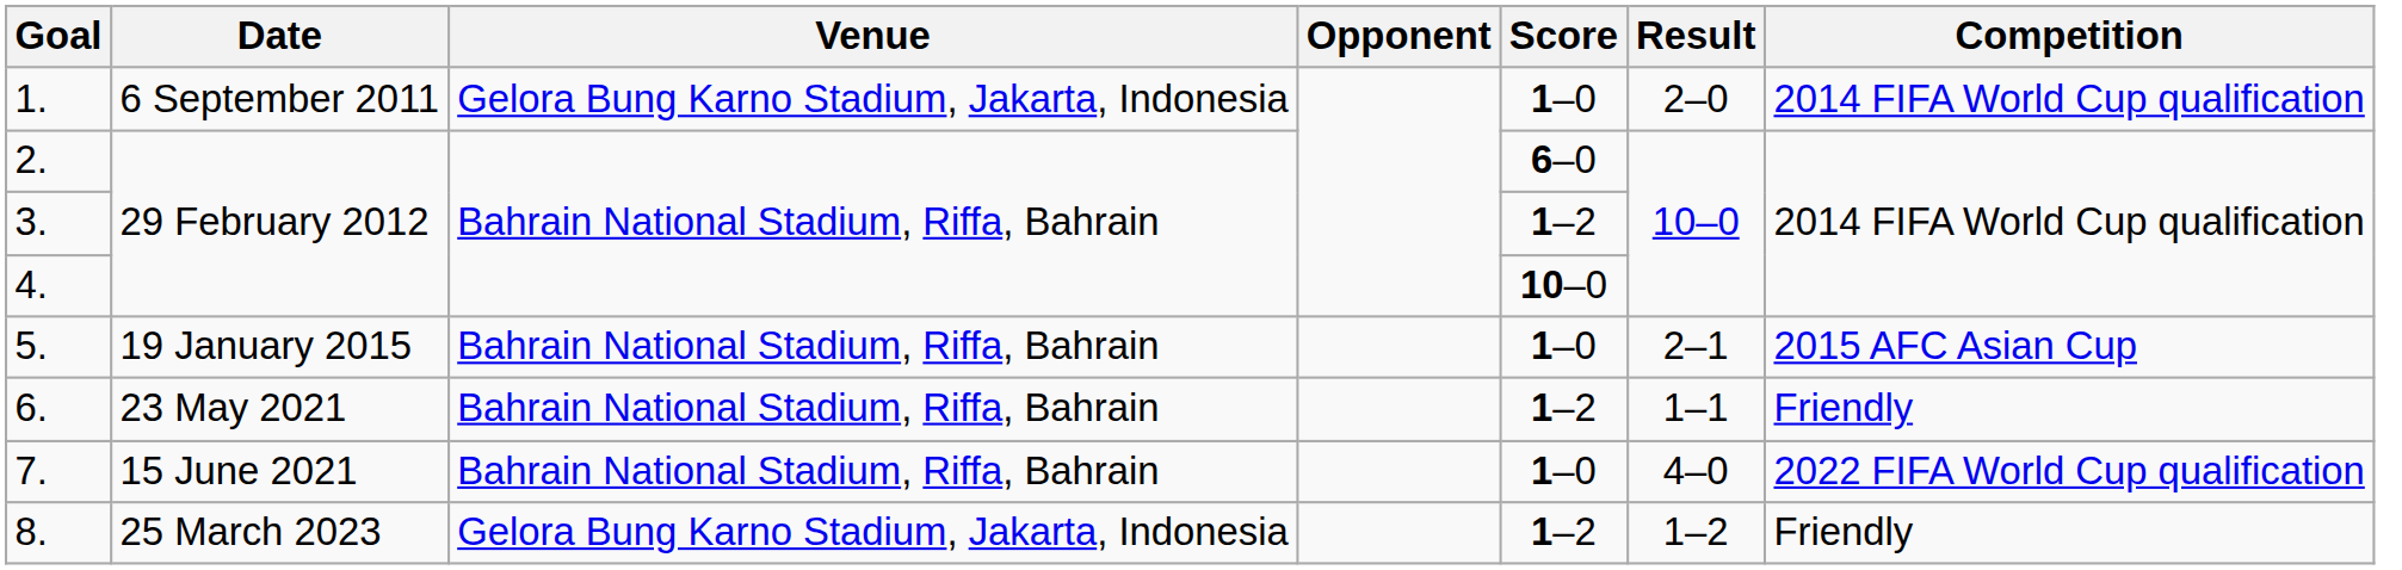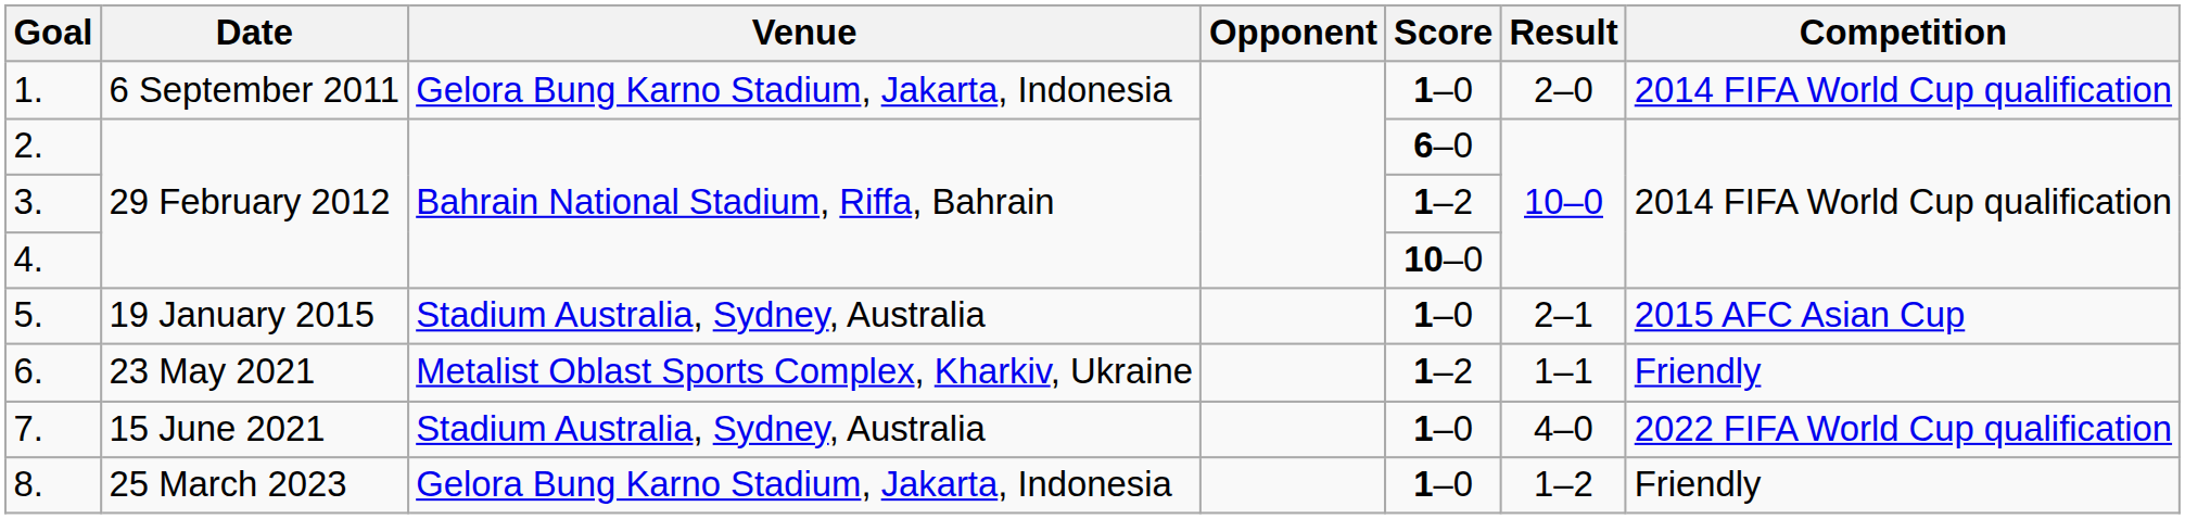5. | Venue: Bahrain National Stadium, Riffa, Bahrain -> Stadium Australia, Sydney, Australia
6. | Venue: Bahrain National Stadium, Riffa, Bahrain -> Metalist Oblast Sports Complex, Kharkiv, Ukraine
7. | Venue: Bahrain National Stadium, Riffa, Bahrain -> Stadium Australia, Sydney, Australia
8. | Score: 1–2 -> 1–0
